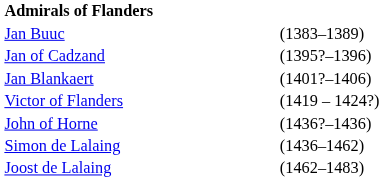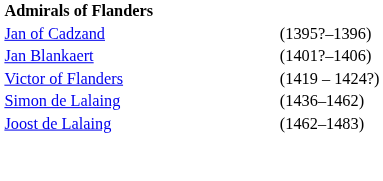- row: Jan Buuc | (1383–1389)
- row: John of Horne | (1436?–1436)
